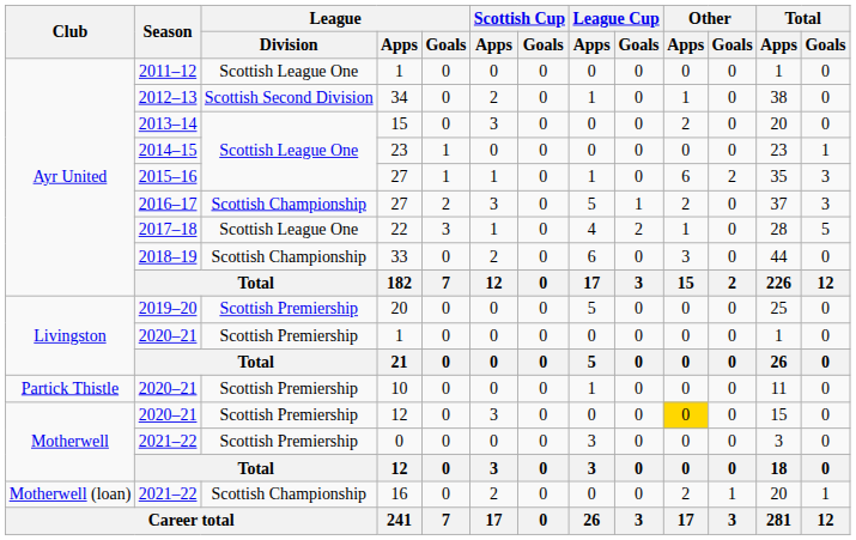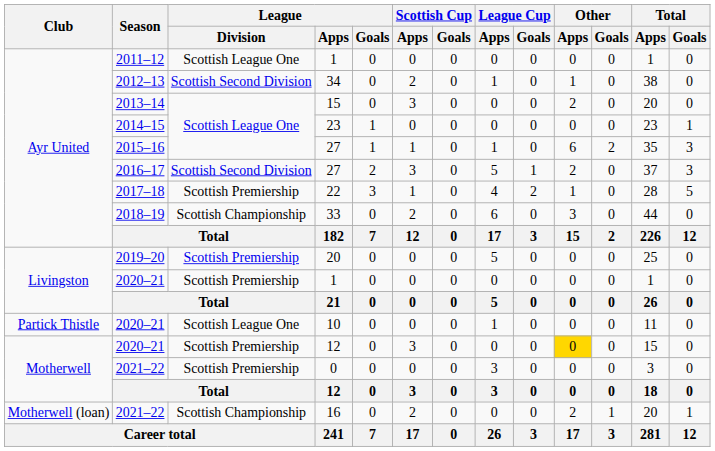2016–17 / 27 | League / Division: Scottish Championship -> Scottish Second Division
22 | League / Division: Scottish League One -> Scottish Premiership
10 | League / Division: Scottish Premiership -> Scottish League One
